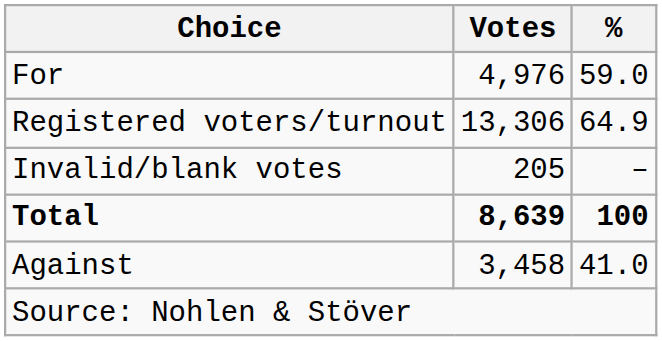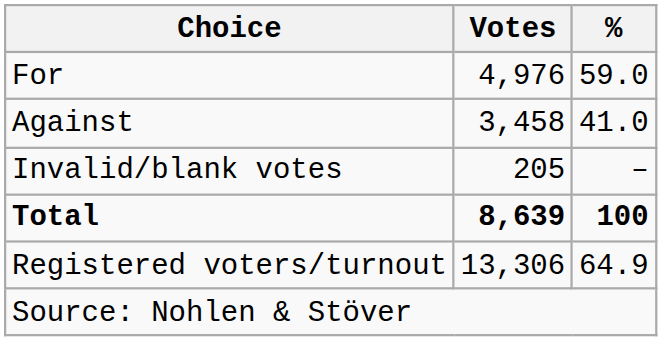rows swapped: Against <-> Registered voters/turnout
